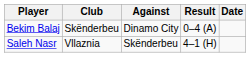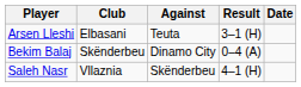+ row: Arsen Lleshi | Elbasani | Teuta | 3–1 (H)
